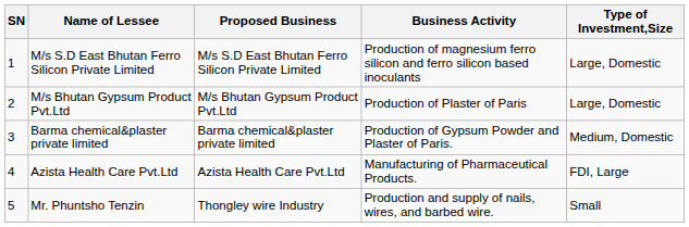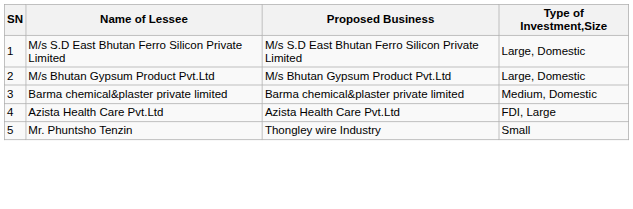- column: Business Activity | Production of magnesium ferro silicon and ferro silicon based inoculants | Production of Plaster of Paris | Production of Gypsum Powder and Plaster of Paris. | Manufacturing of Pharmaceutical Products. | Production and supply of nails, wires, and barbed wire.
